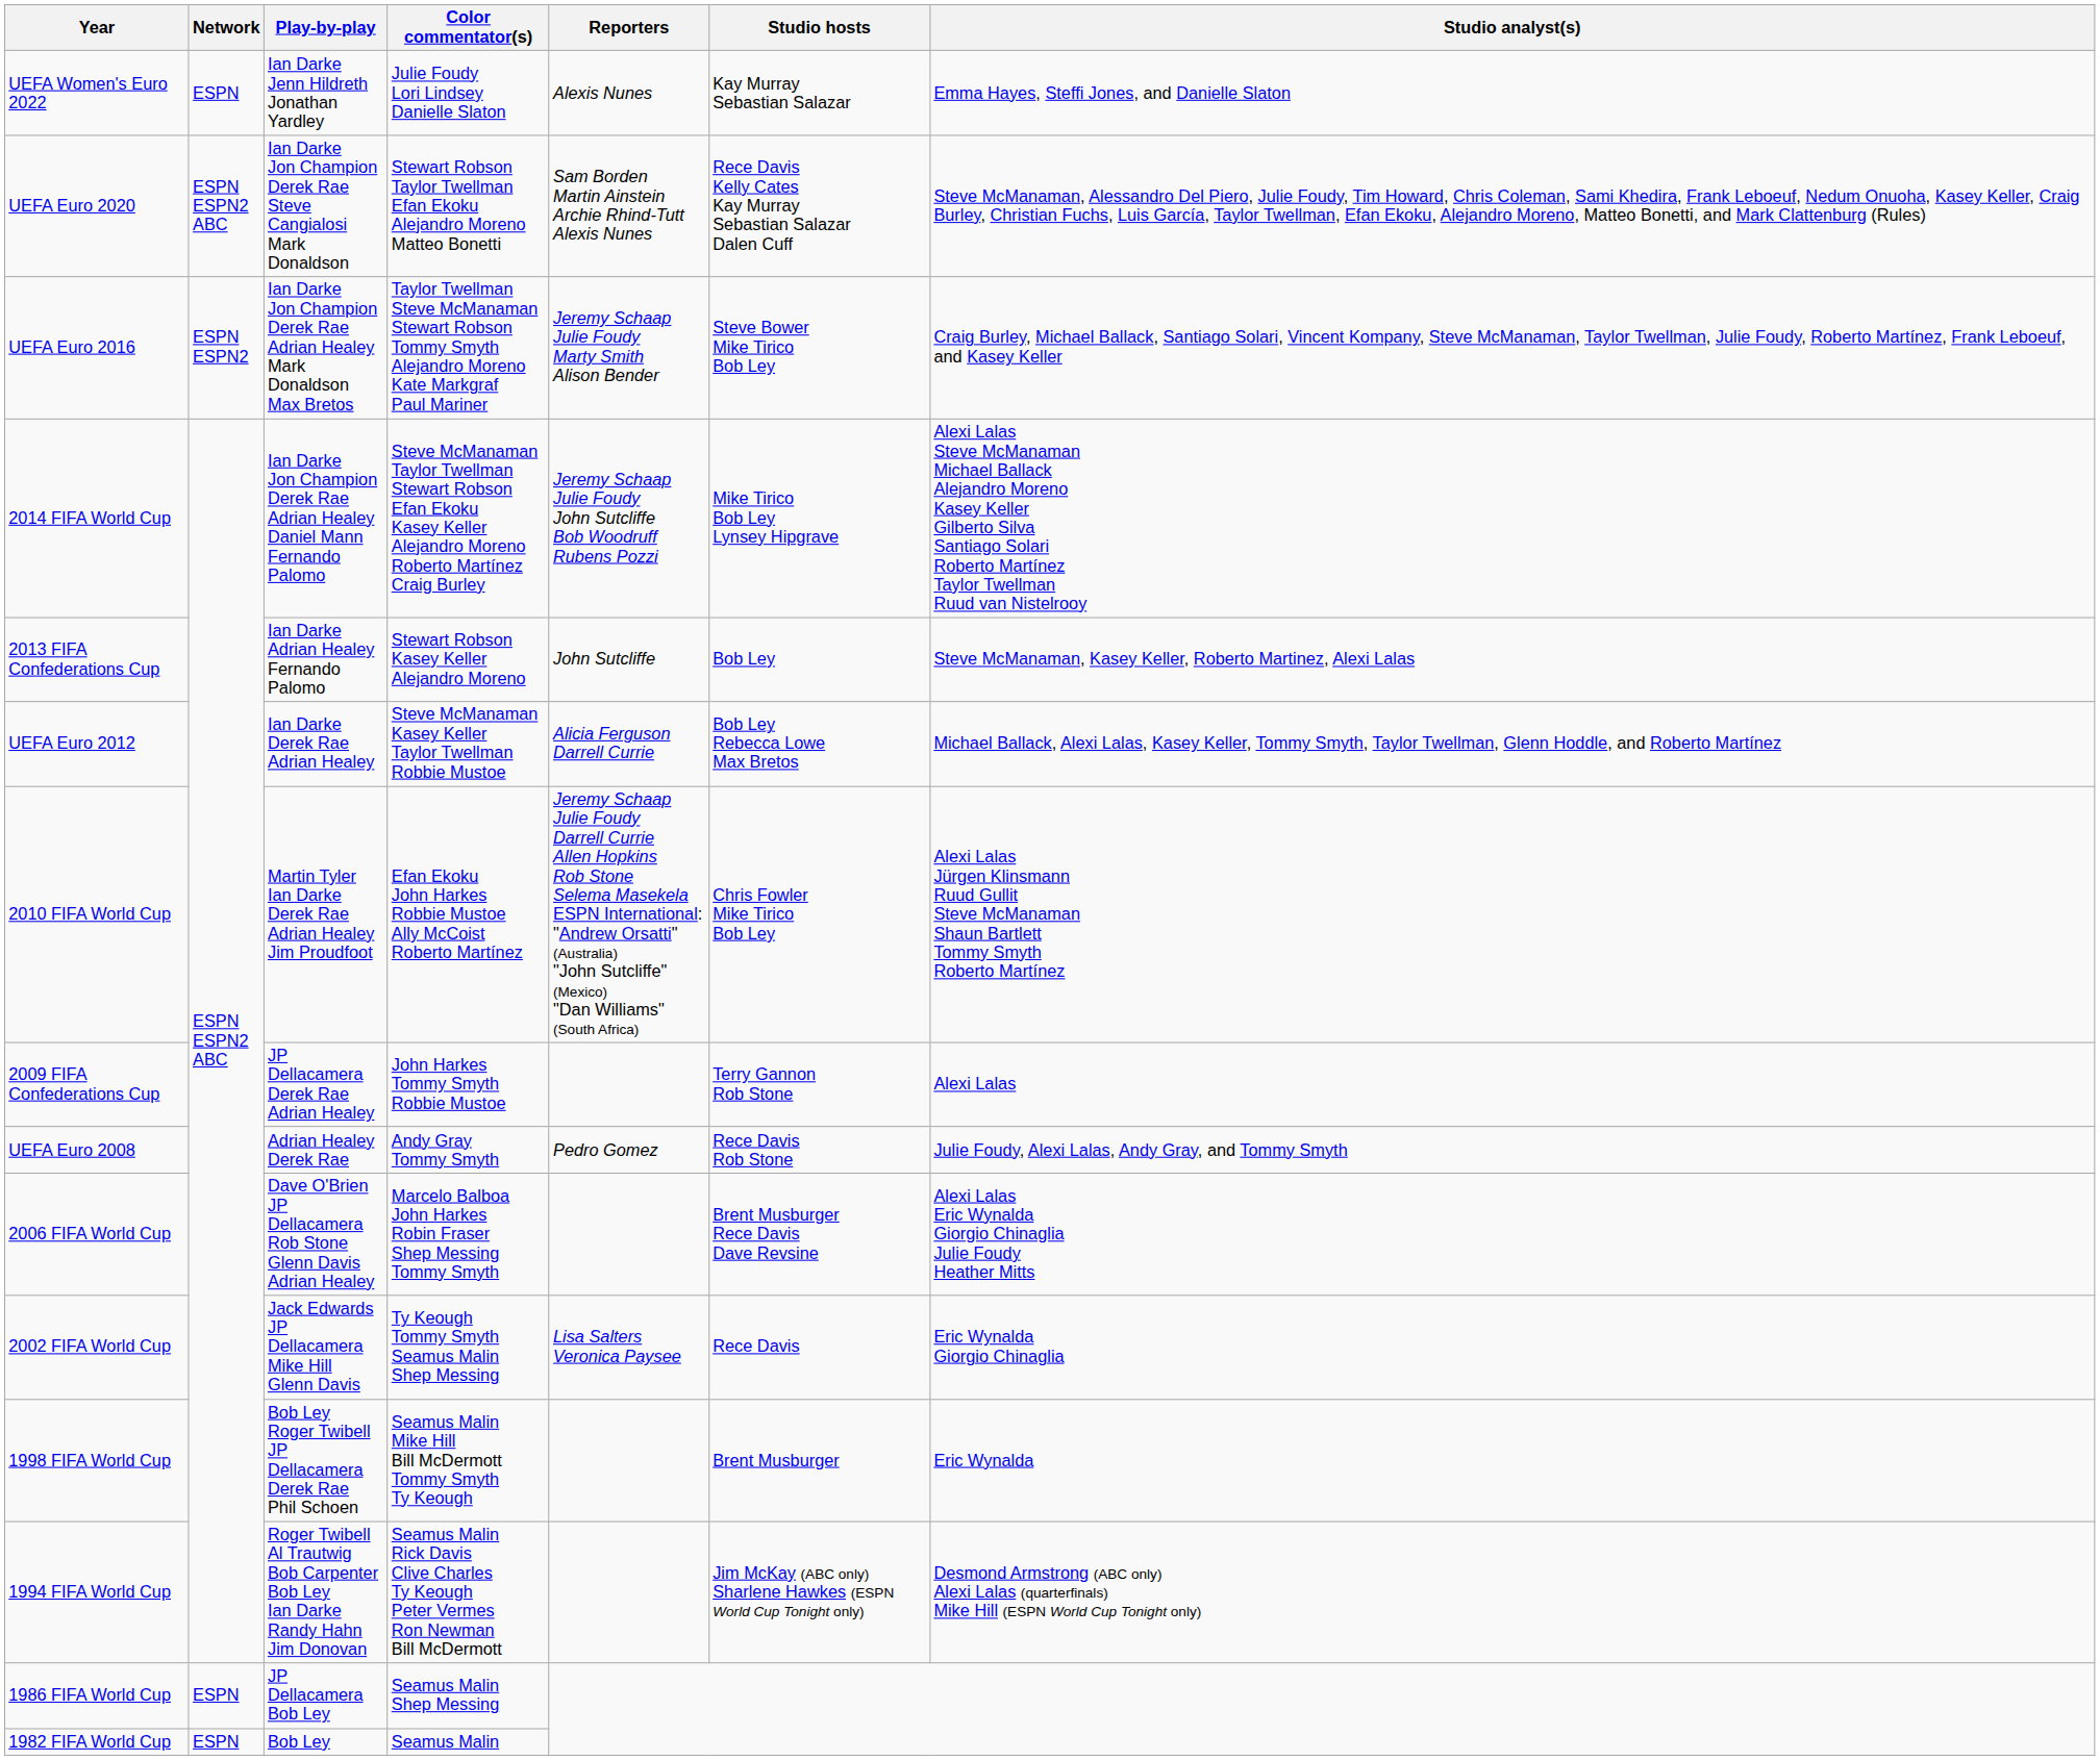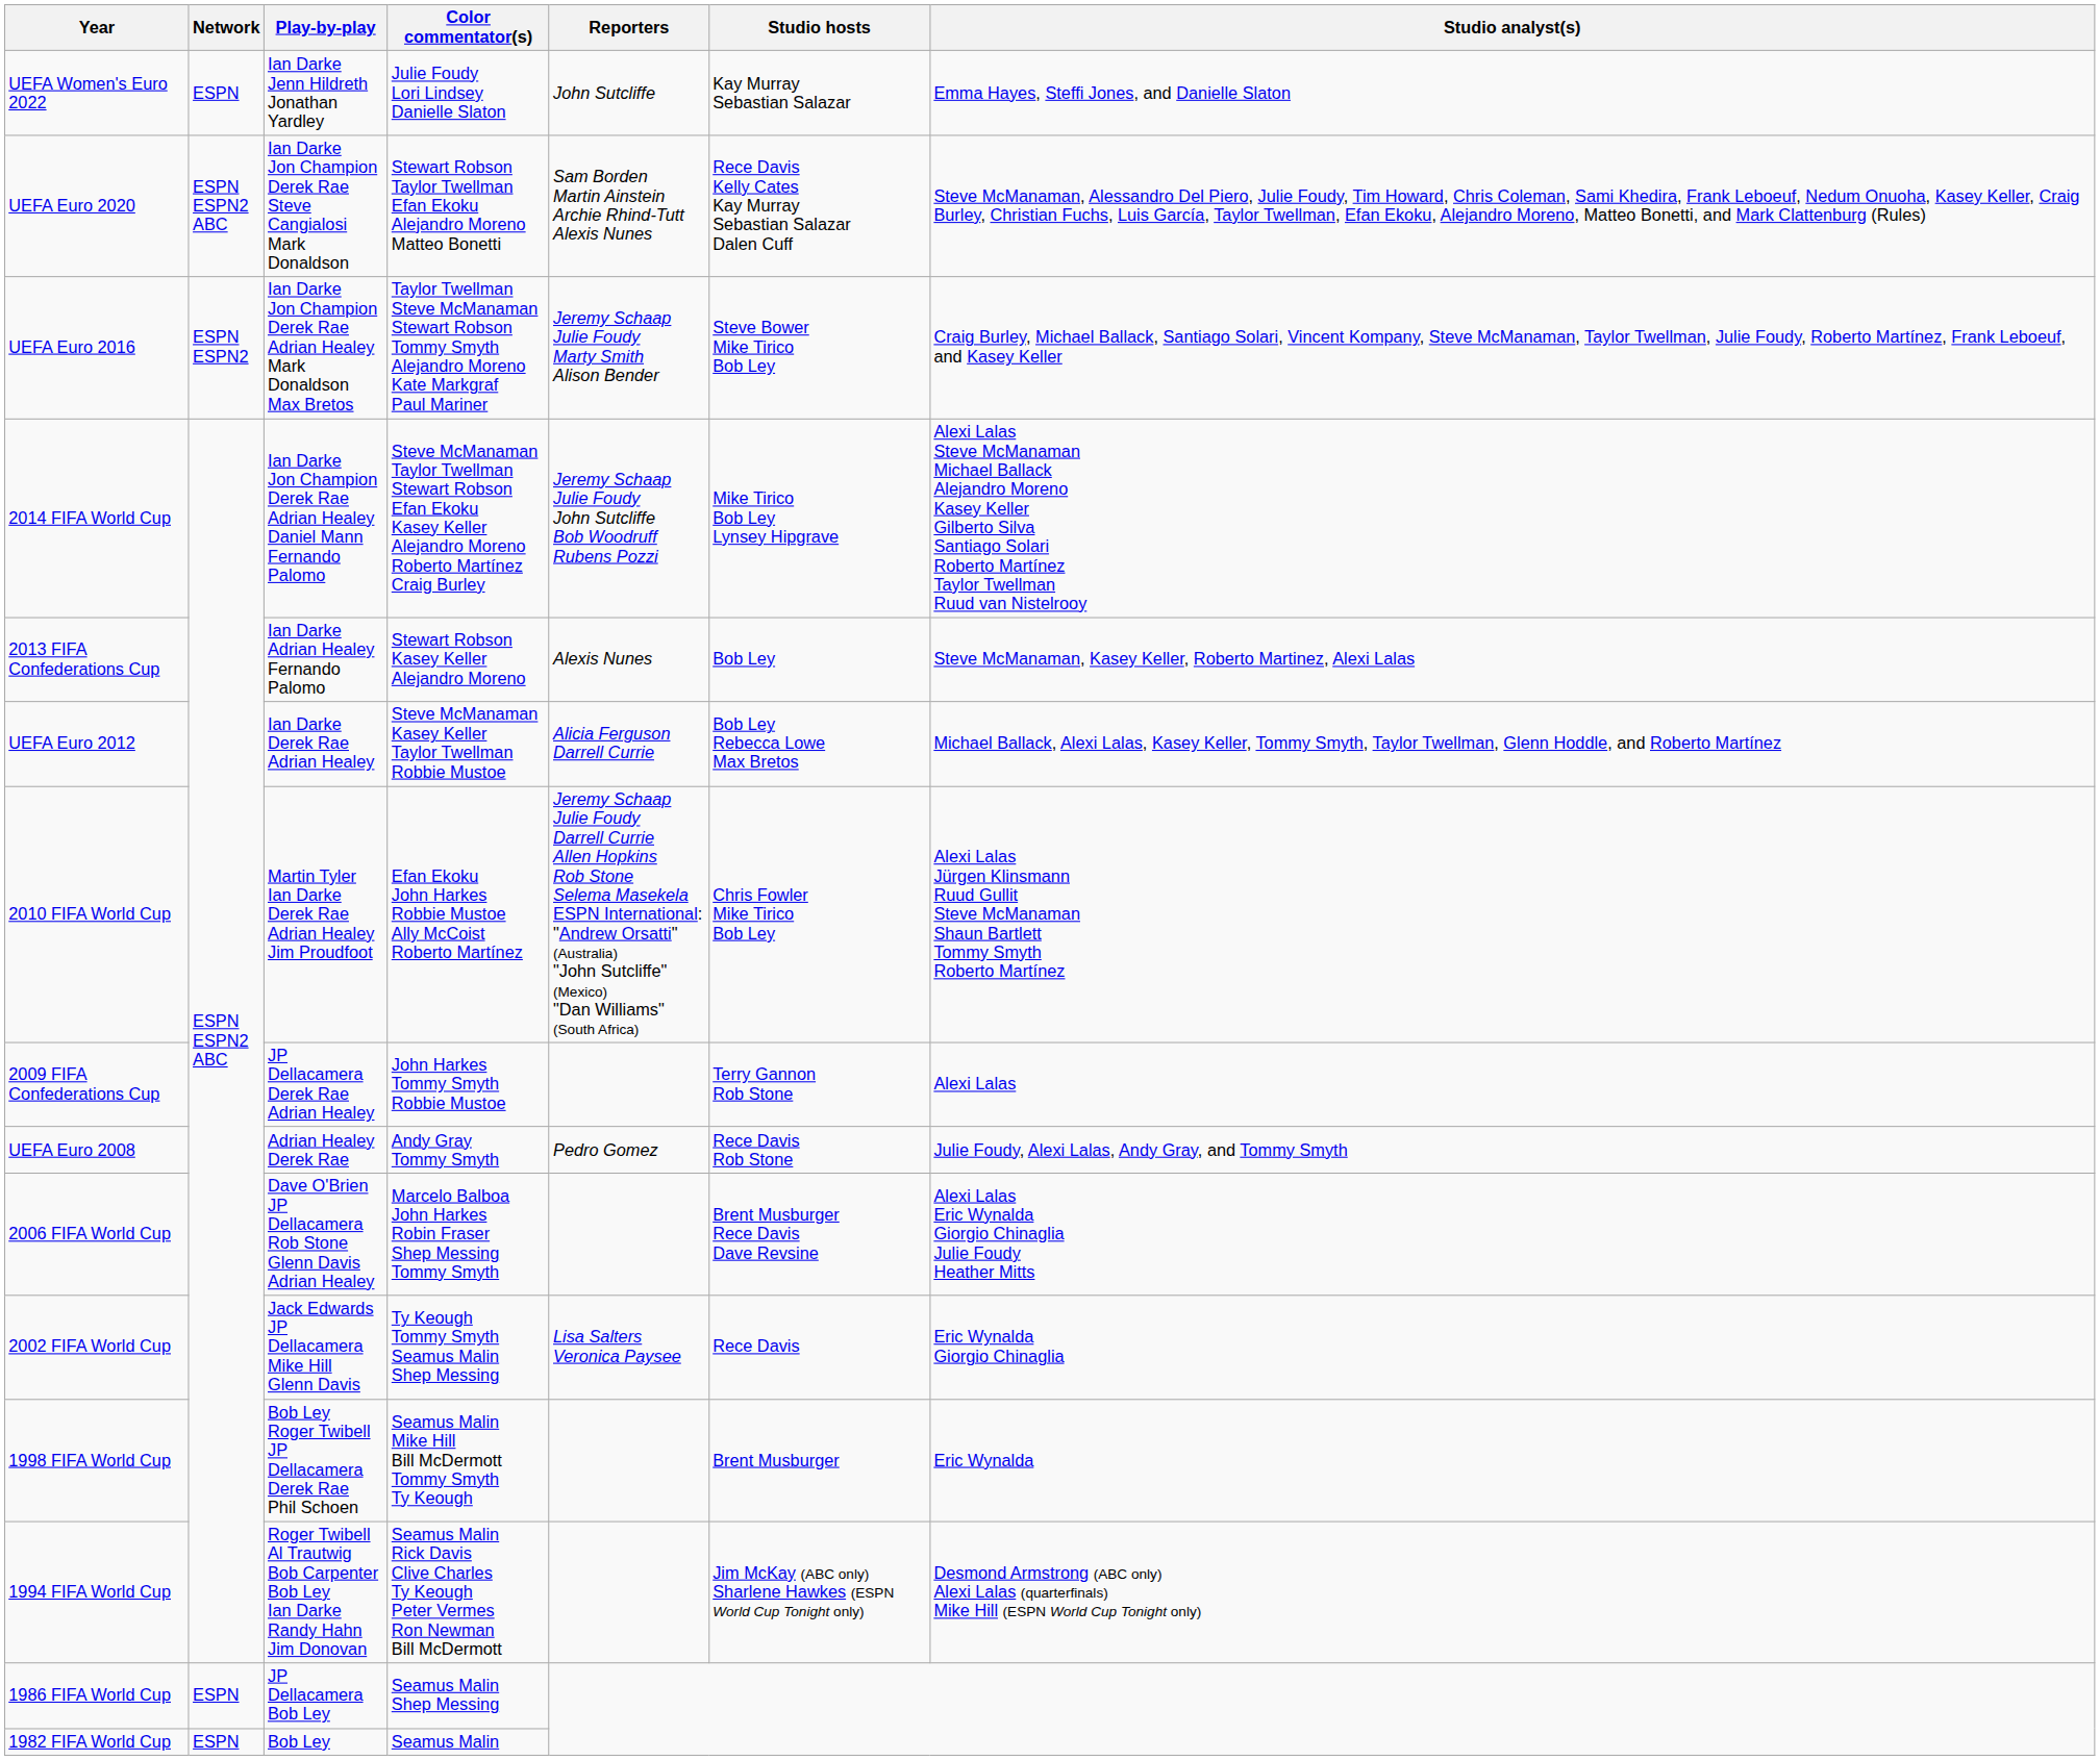UEFA Women's Euro 2022 | Reporters: Alexis Nunes -> John Sutcliffe
2013 FIFA Confederations Cup | Reporters: John Sutcliffe -> Alexis Nunes
